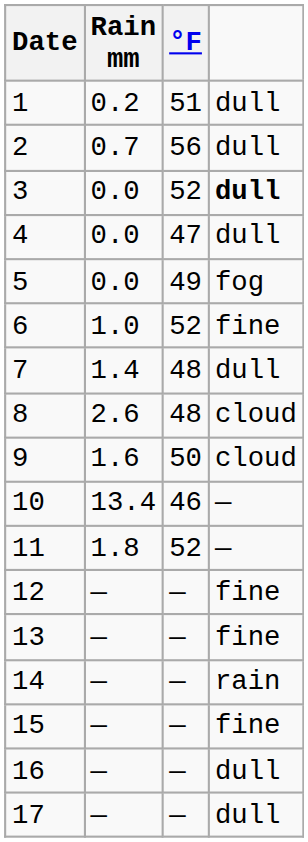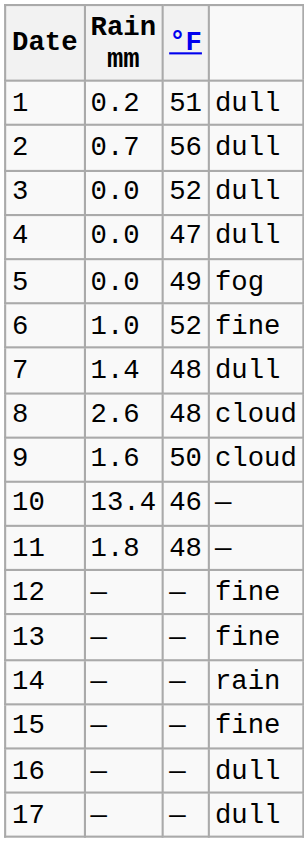3 | column 4: bold -> normal
11 | °F: 52 -> 48
